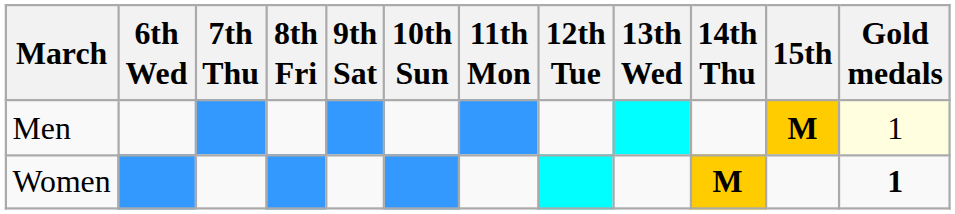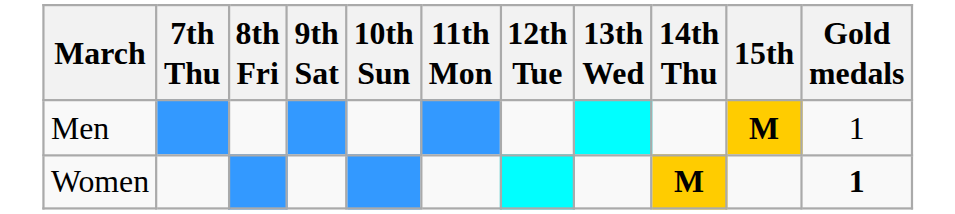- column: 6th Wed
Men | Gold medals: lightyellow background -> no background
